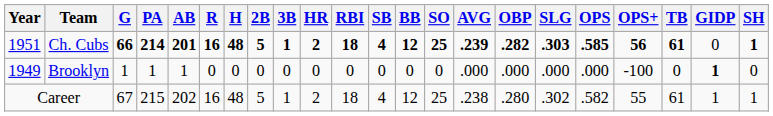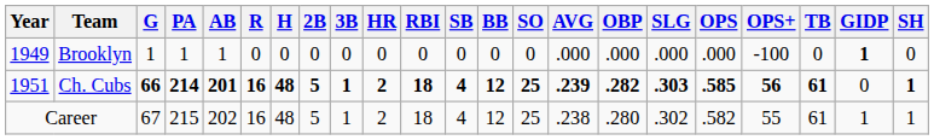rows swapped: Brooklyn <-> Ch. Cubs
